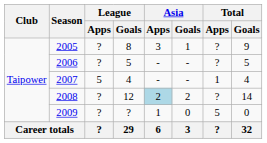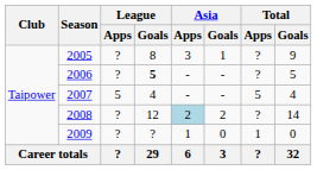2006 | League / Goals: normal -> bold
2007 | Total / Apps: 1 -> 5
2009 | Total / Apps: 5 -> 1
